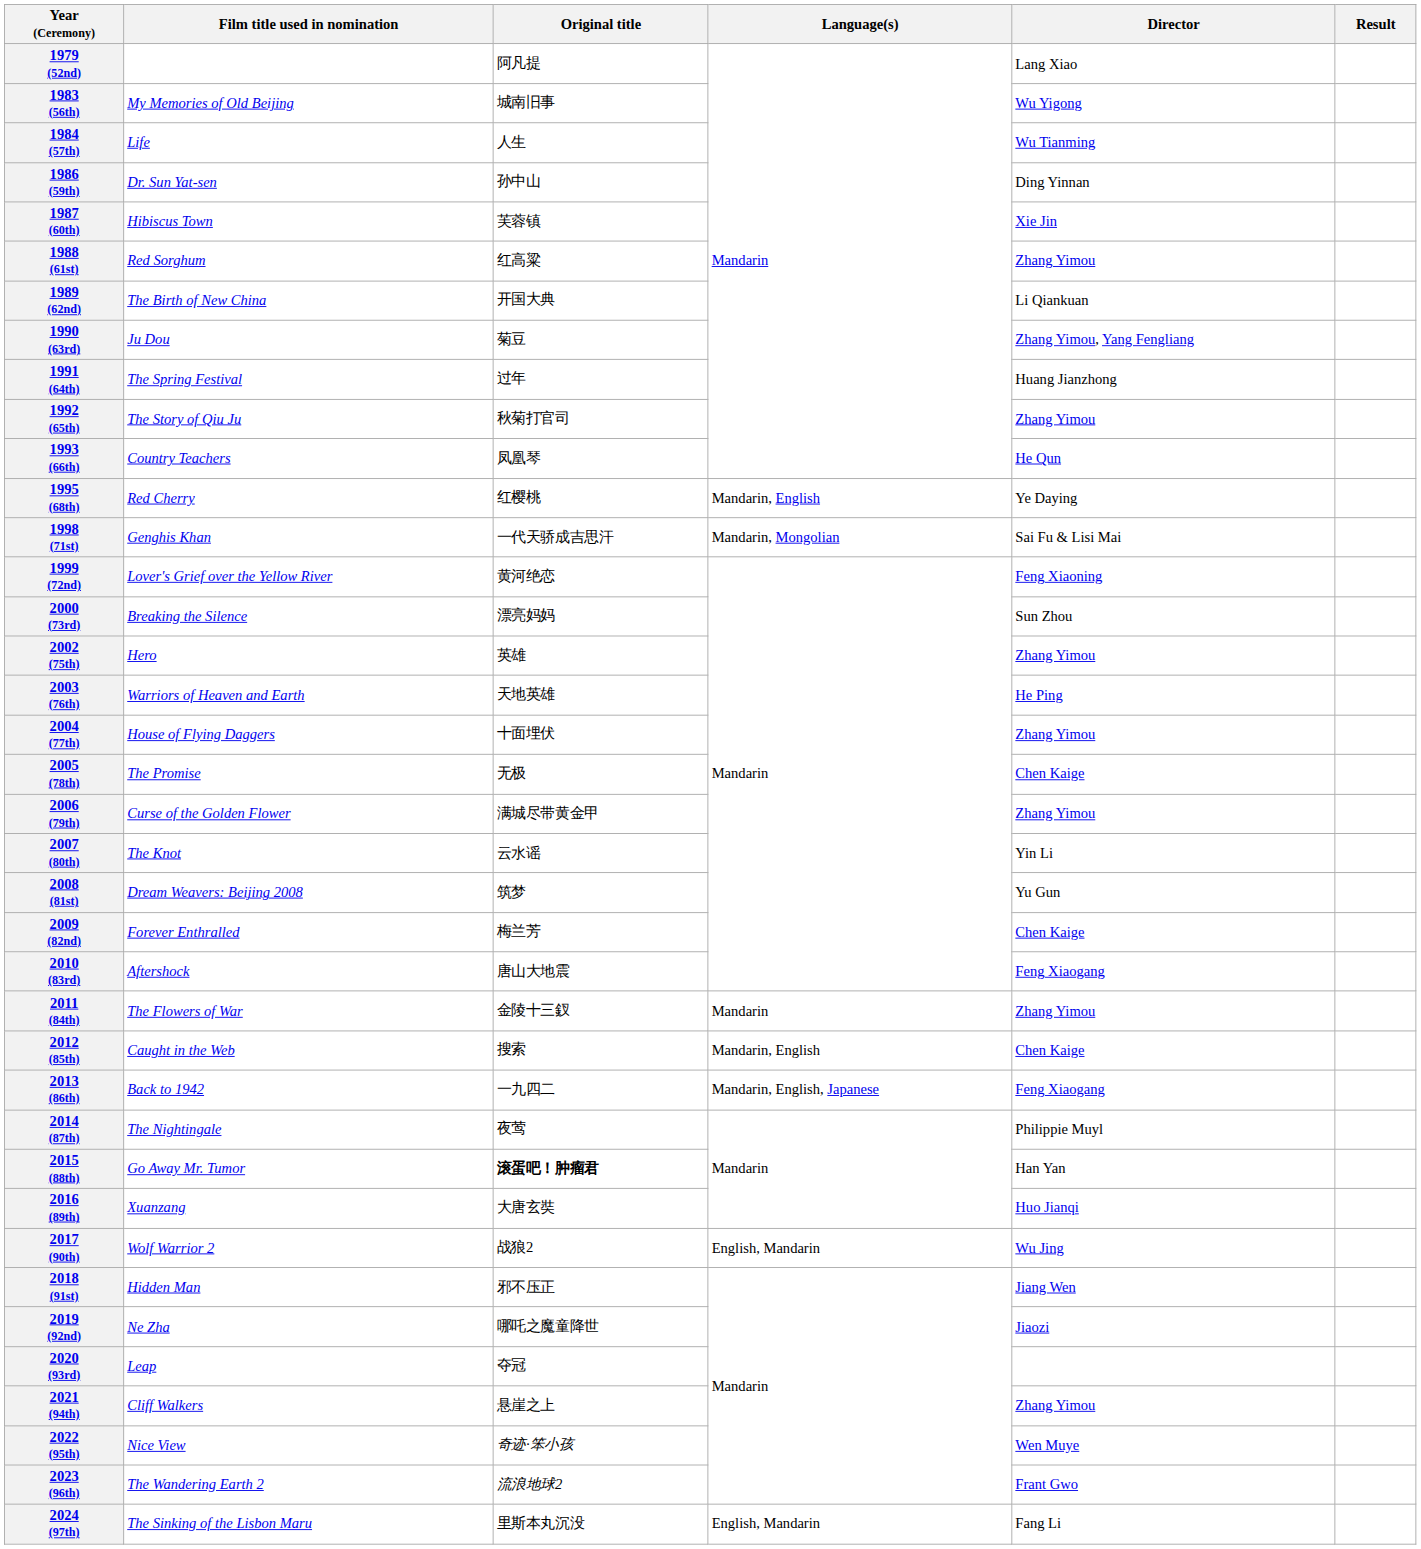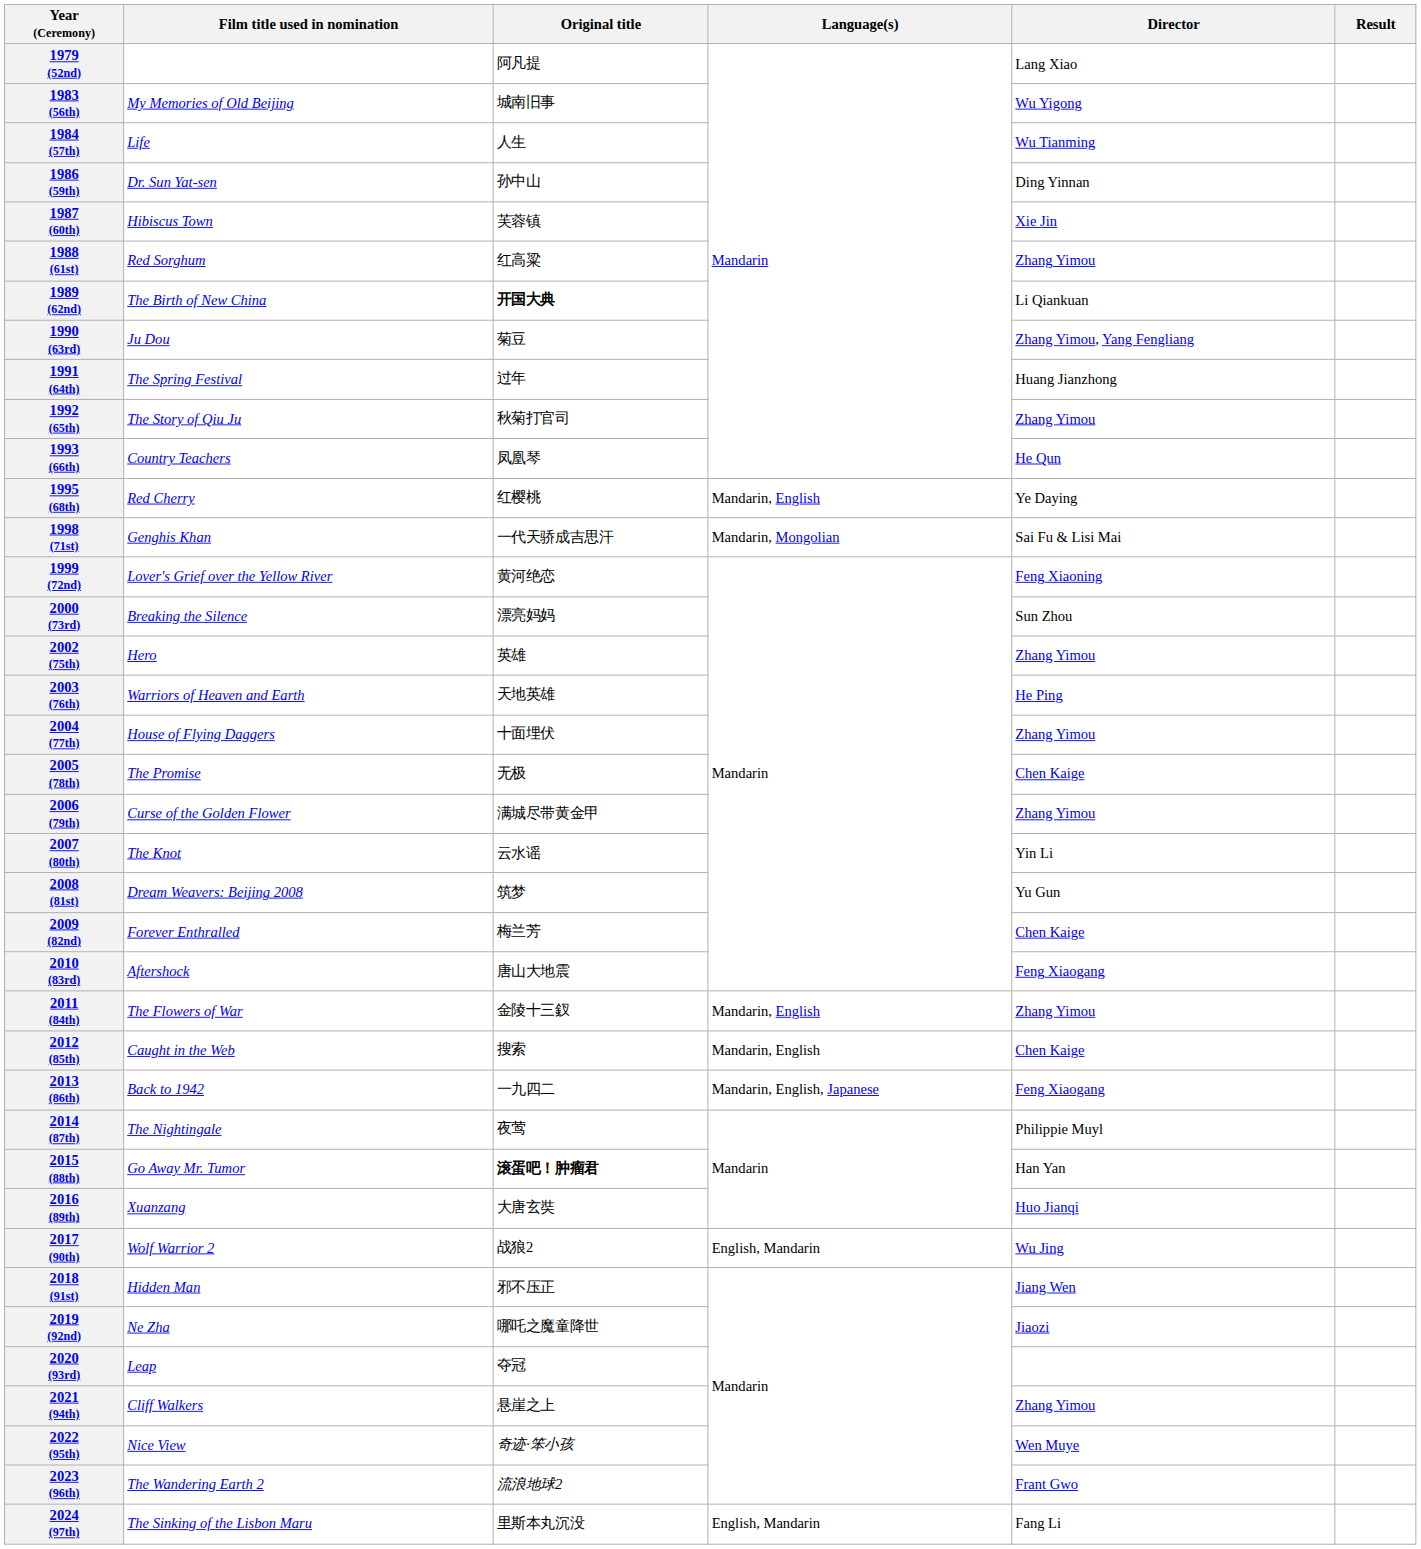1989 (62nd) | Original title: normal -> bold
2011 (84th) | Language(s): Mandarin -> Mandarin, English
